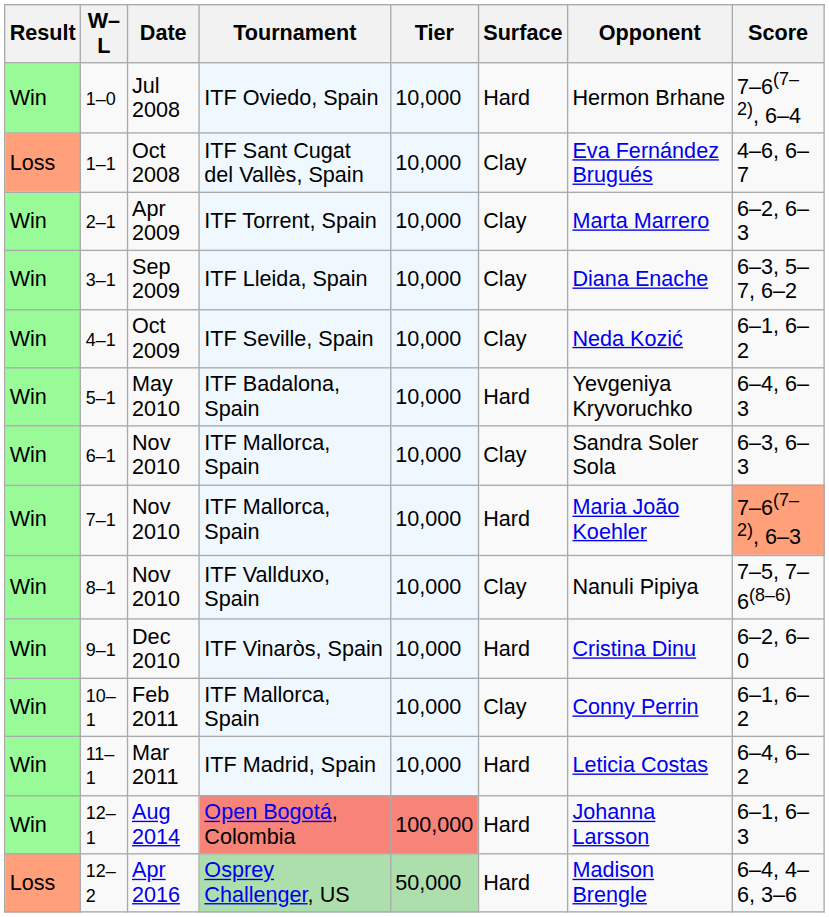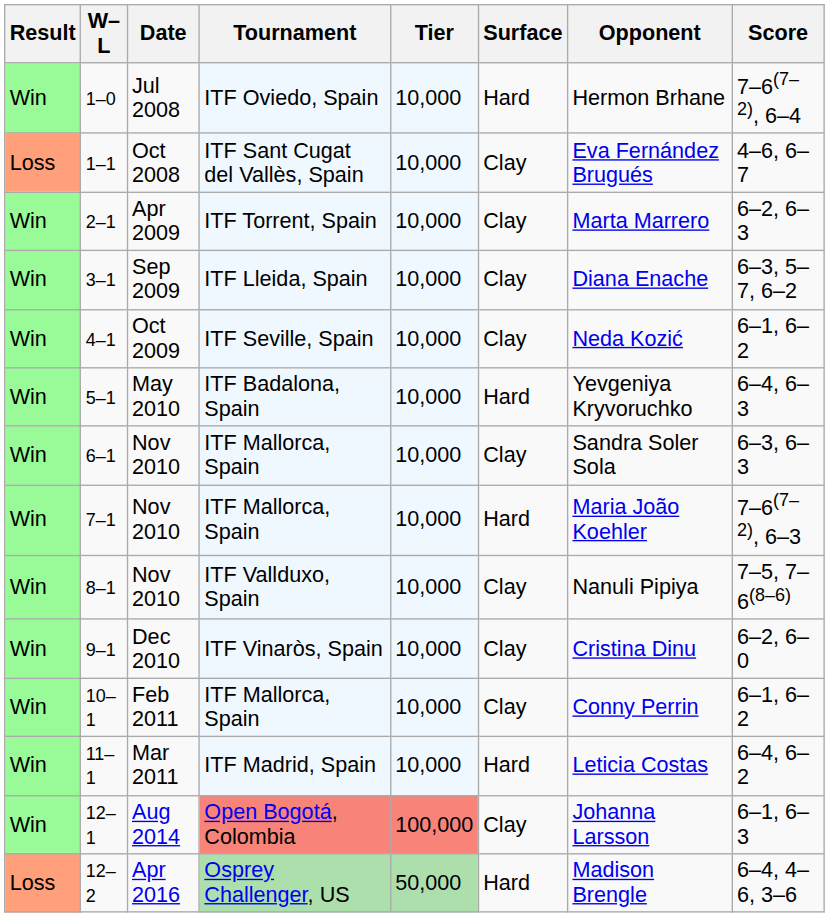7–1 | Score: lightsalmon background -> no background
9–1 | Surface: Hard -> Clay
12–1 | Surface: Hard -> Clay
